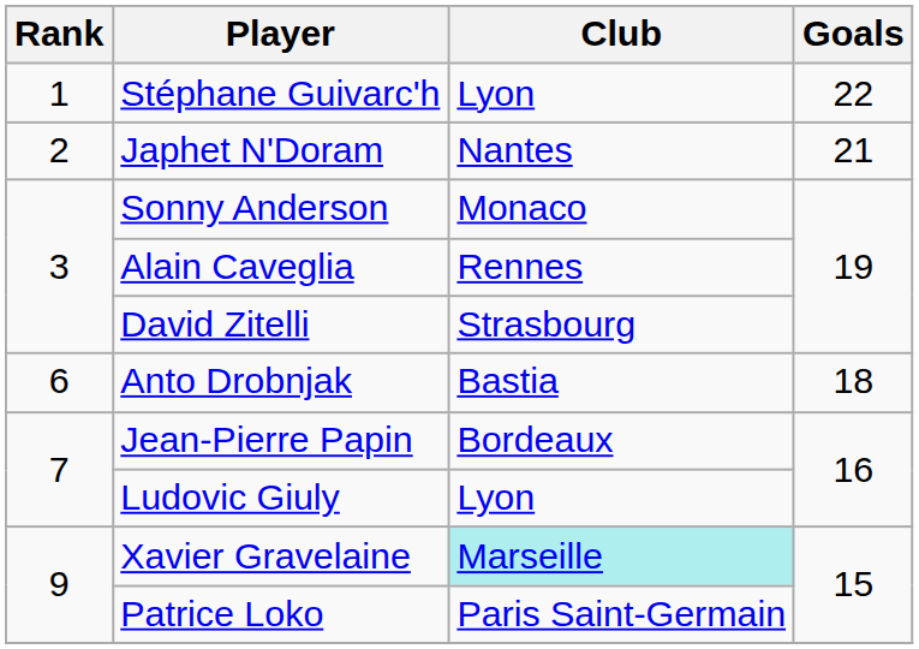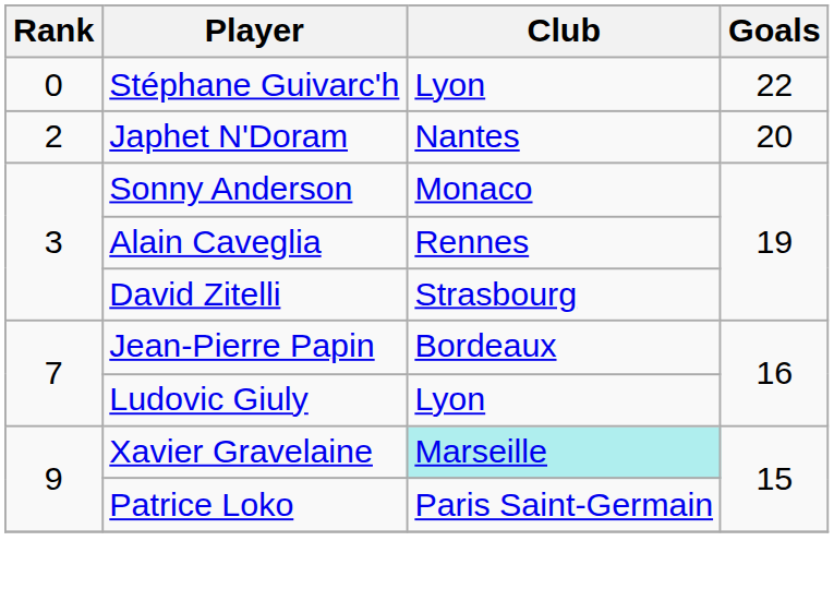Stéphane Guivarc'h | Rank: 1 -> 0
Japhet N'Doram | Goals: 21 -> 20
- row: 6 | Anto Drobnjak | Bastia | 18
